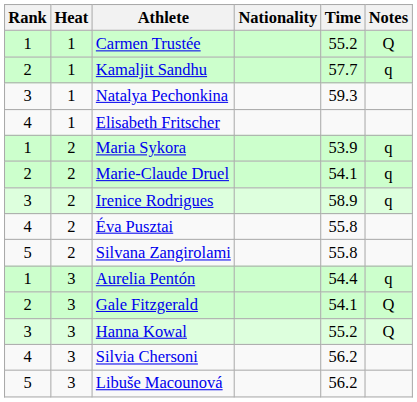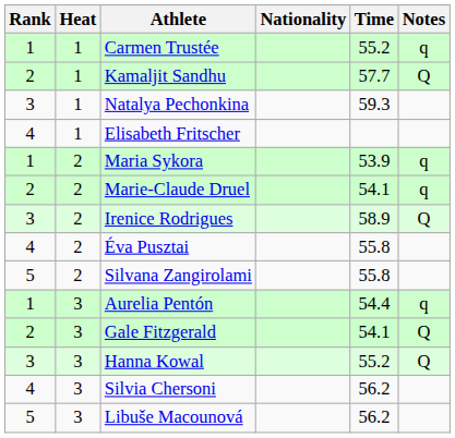Carmen Trustée | Notes: Q -> q
Kamaljit Sandhu | Notes: q -> Q
Irenice Rodrigues | Notes: q -> Q
